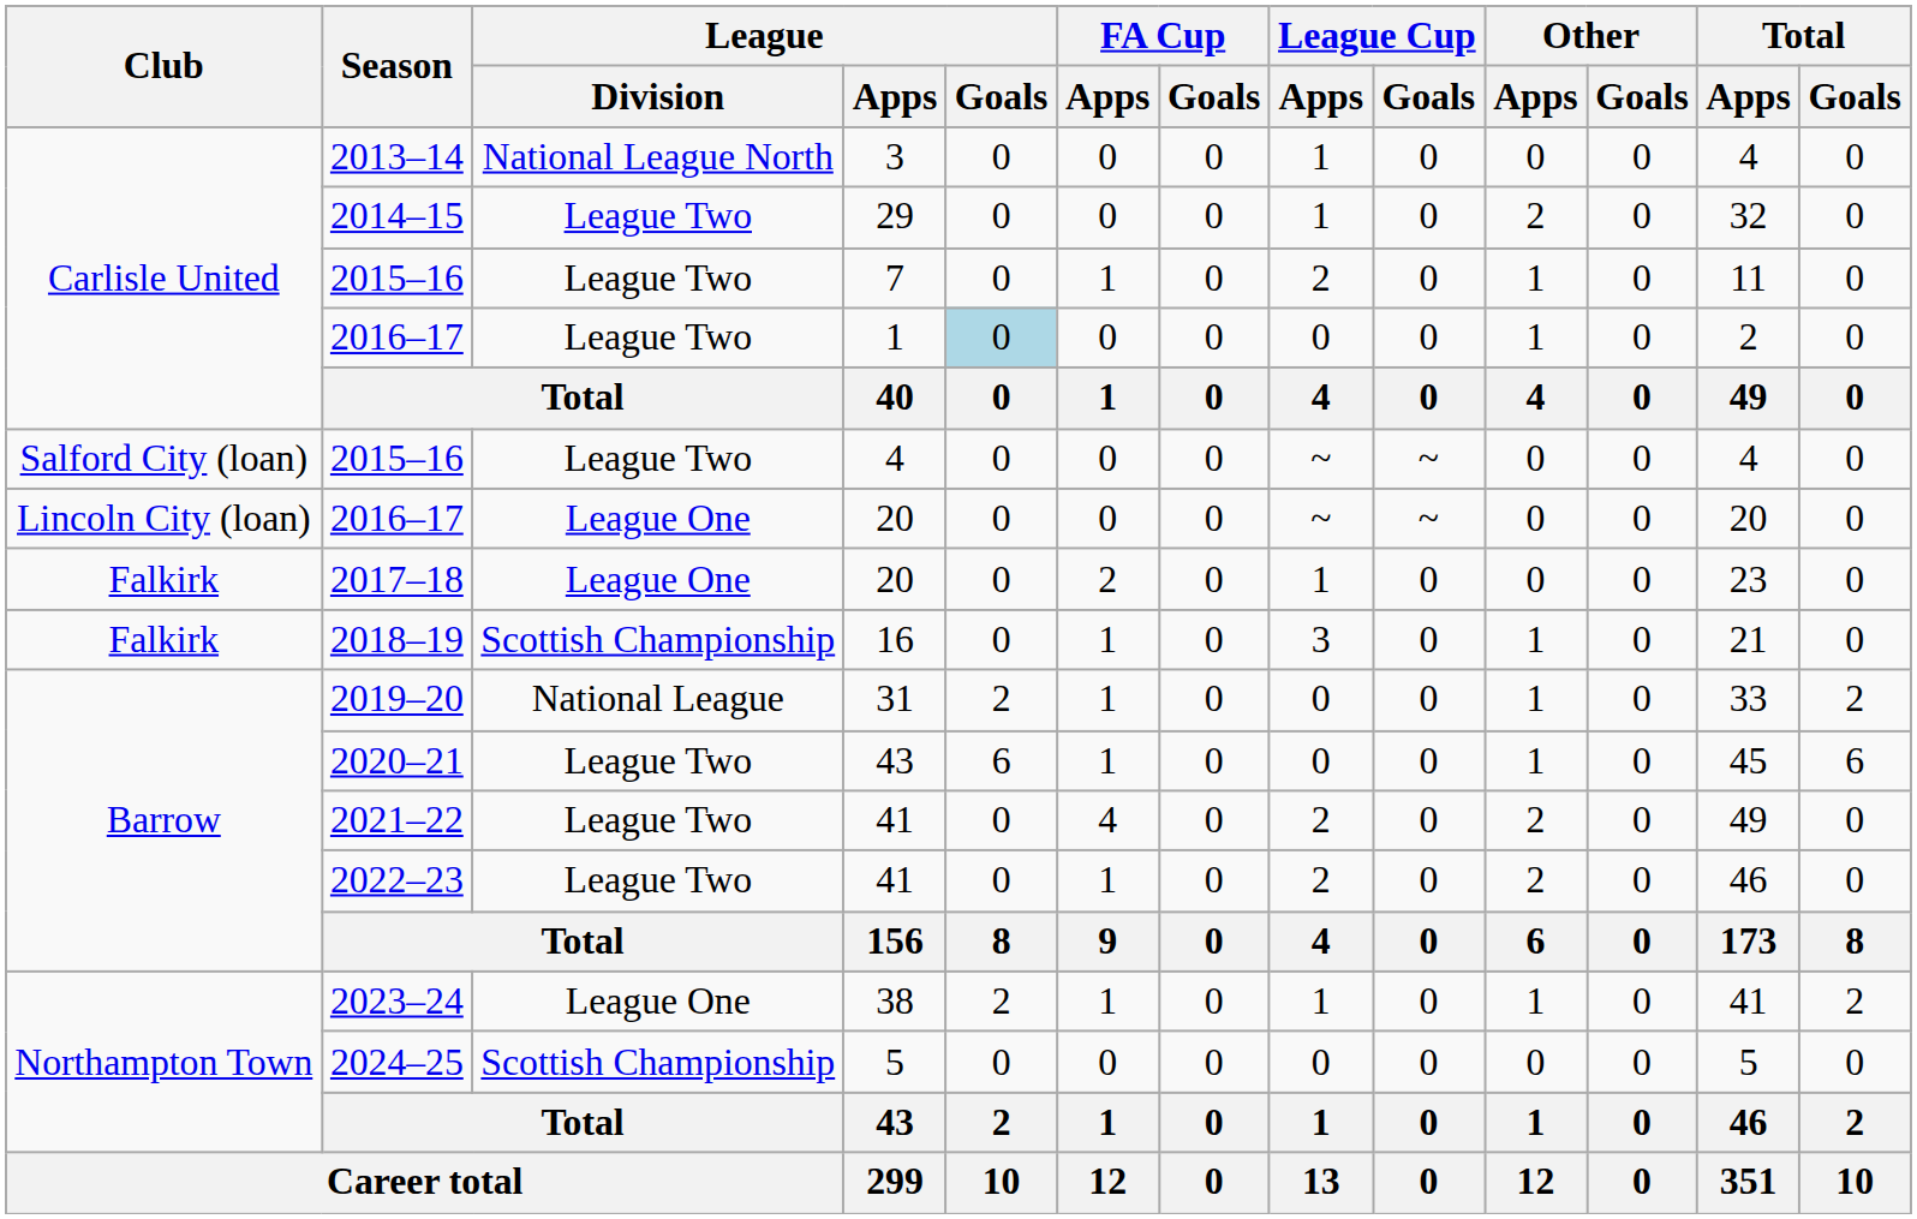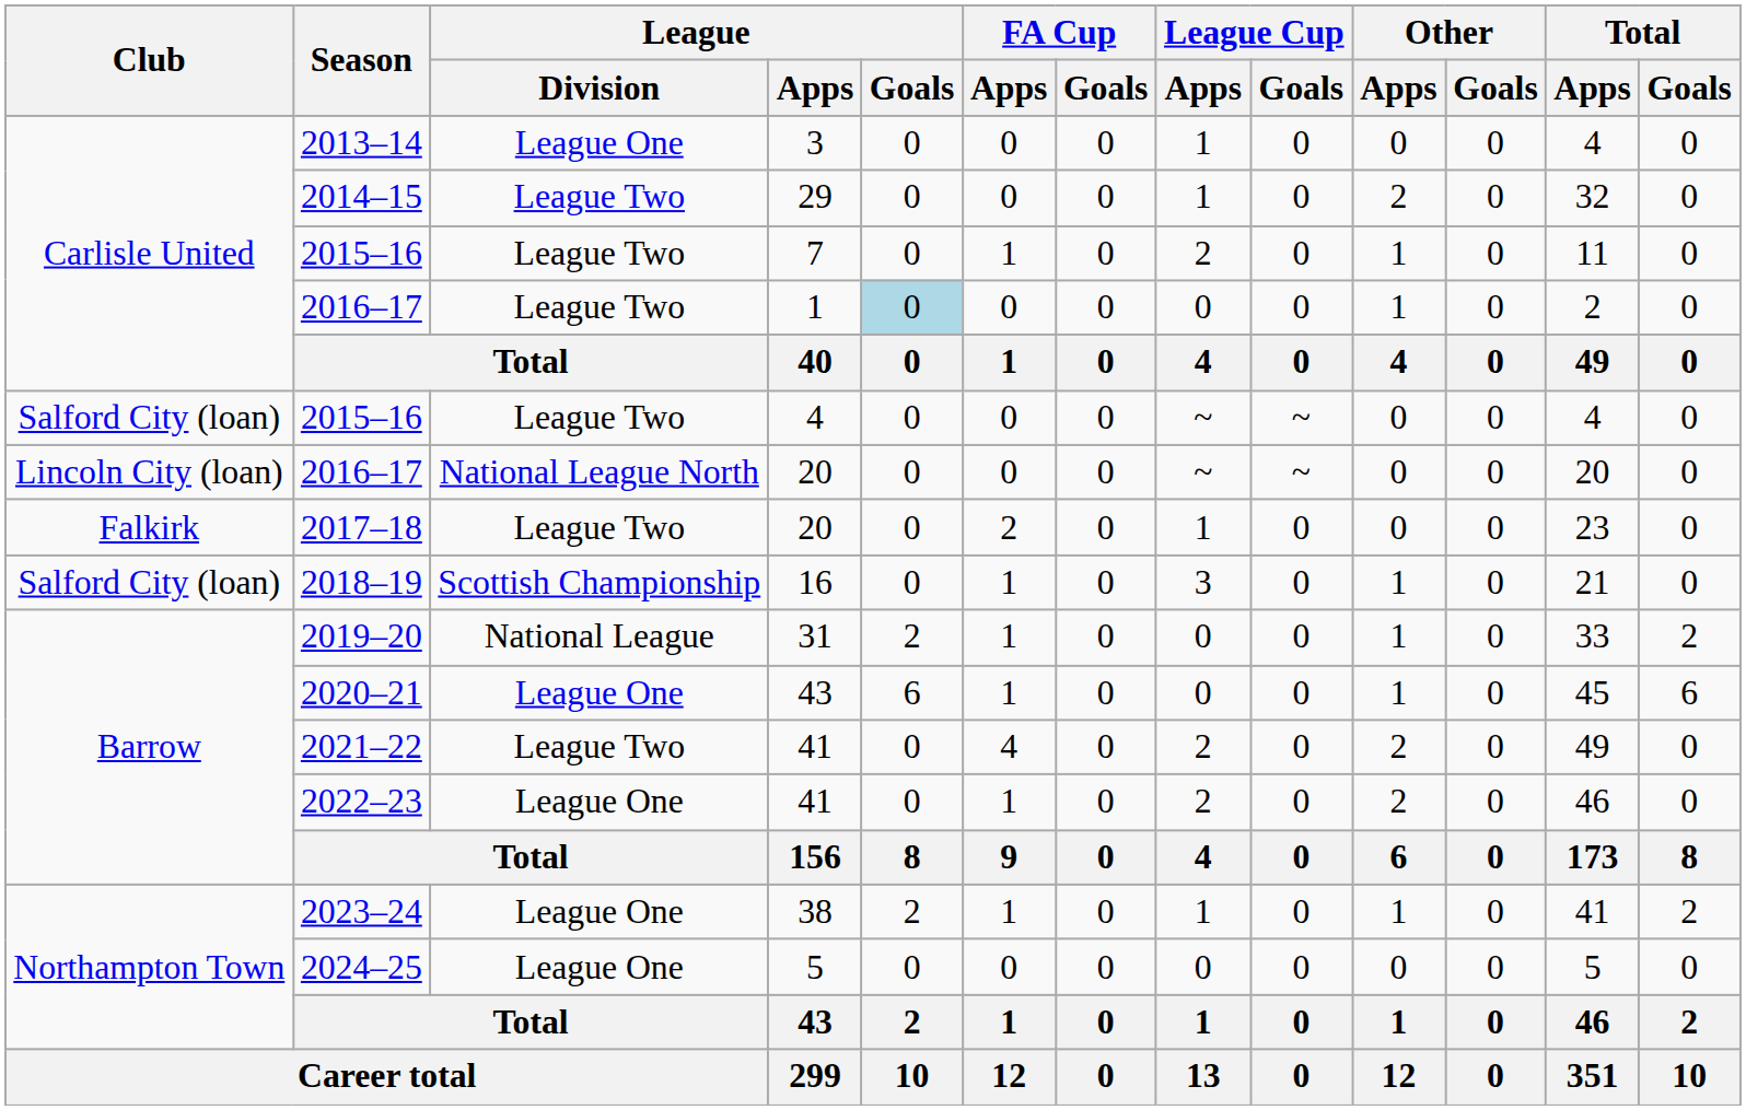2013–14 | League / Division: National League North -> League One
2016–17 / 20 | League / Division: League One -> National League North
2017–18 | League / Division: League One -> League Two
2018–19 | Club: Falkirk -> Salford City (loan)
2020–21 | League / Division: League Two -> League One
2022–23 | League / Division: League Two -> League One
2024–25 | League / Division: Scottish Championship -> League One
